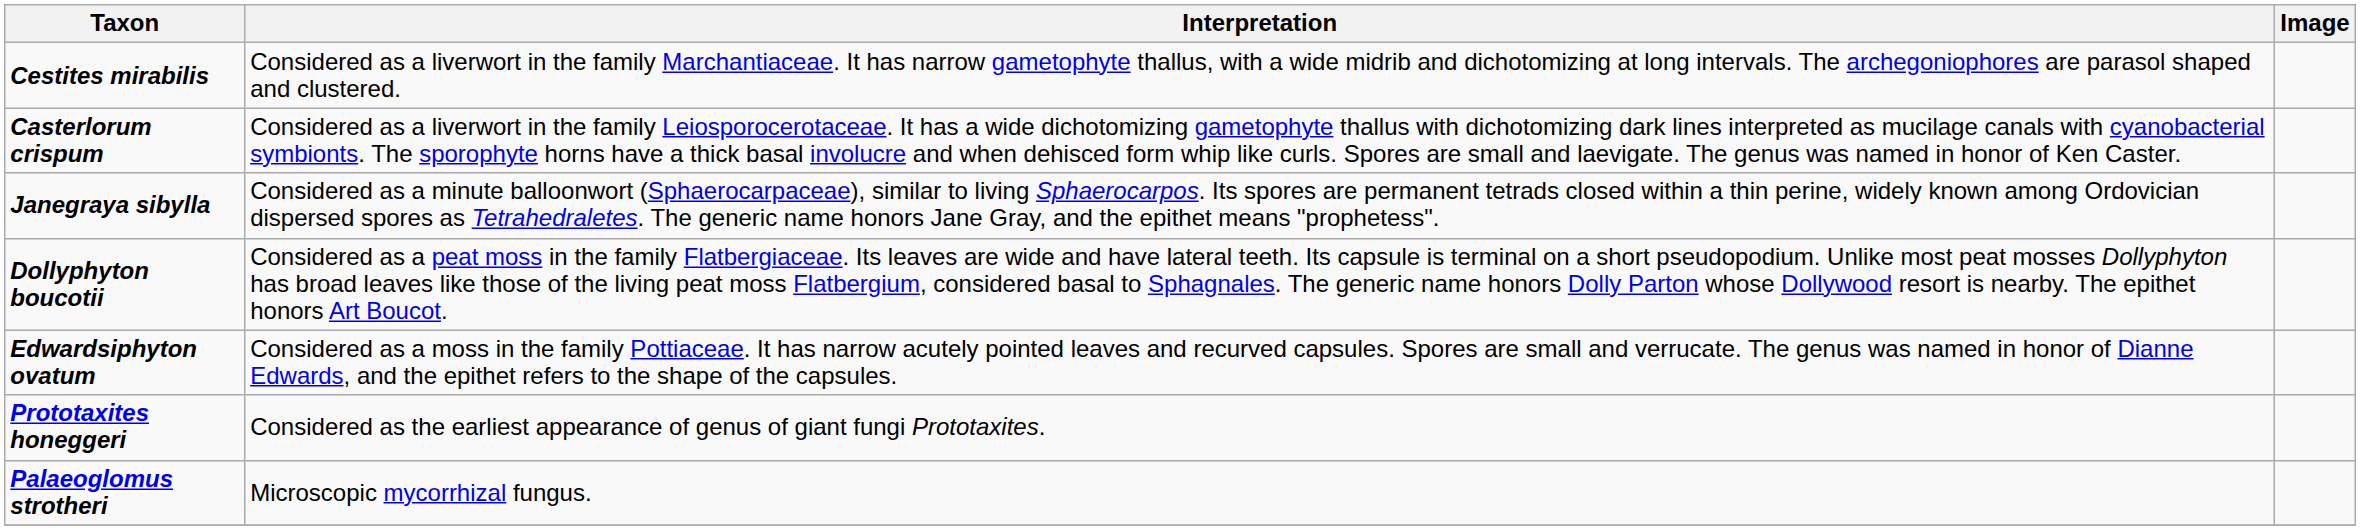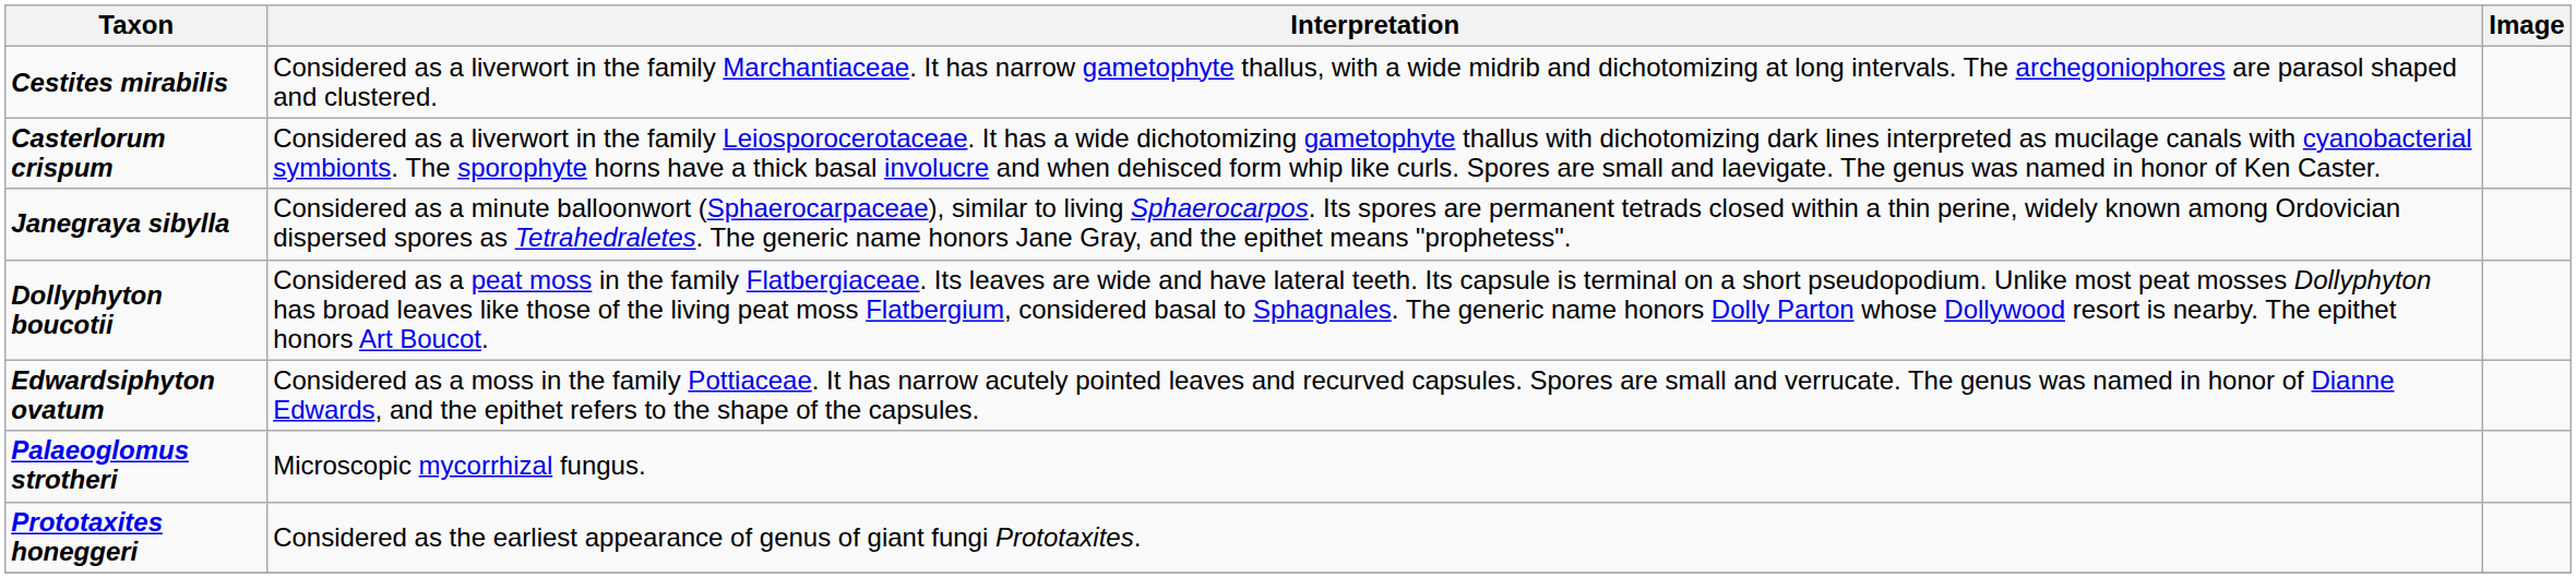rows swapped: Palaeoglomus strotheri <-> Prototaxites honeggeri
